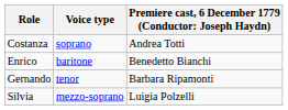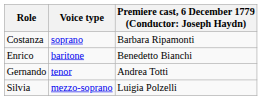Costanza | column 3: Andrea Totti -> Barbara Ripamonti
Gernando | column 3: Barbara Ripamonti -> Andrea Totti
